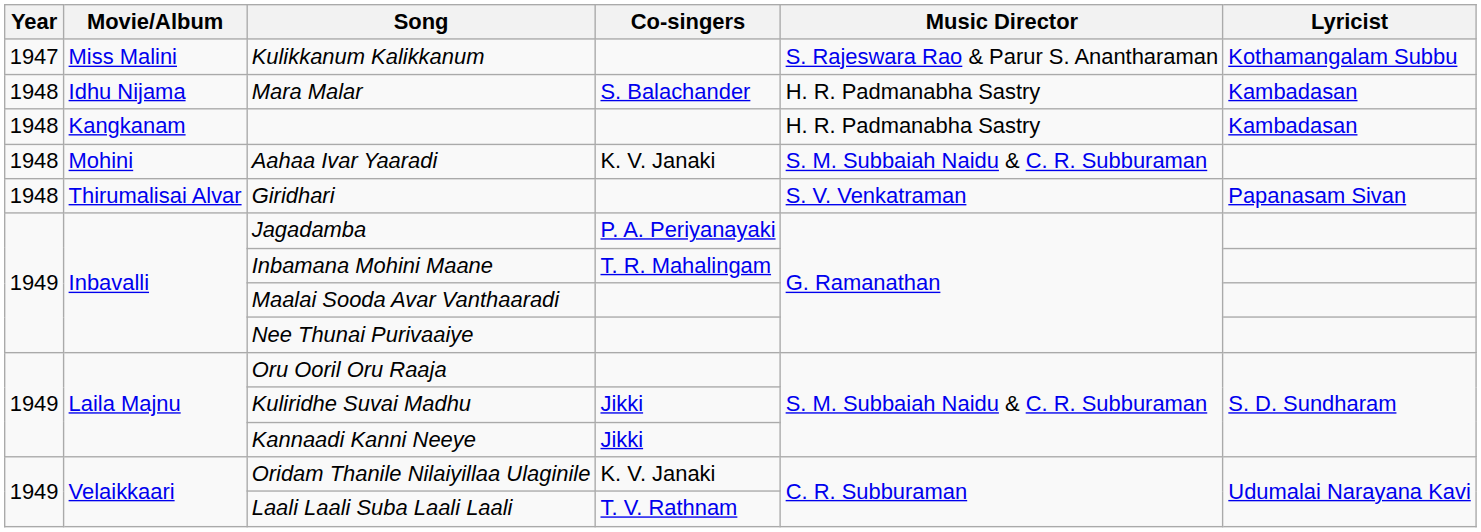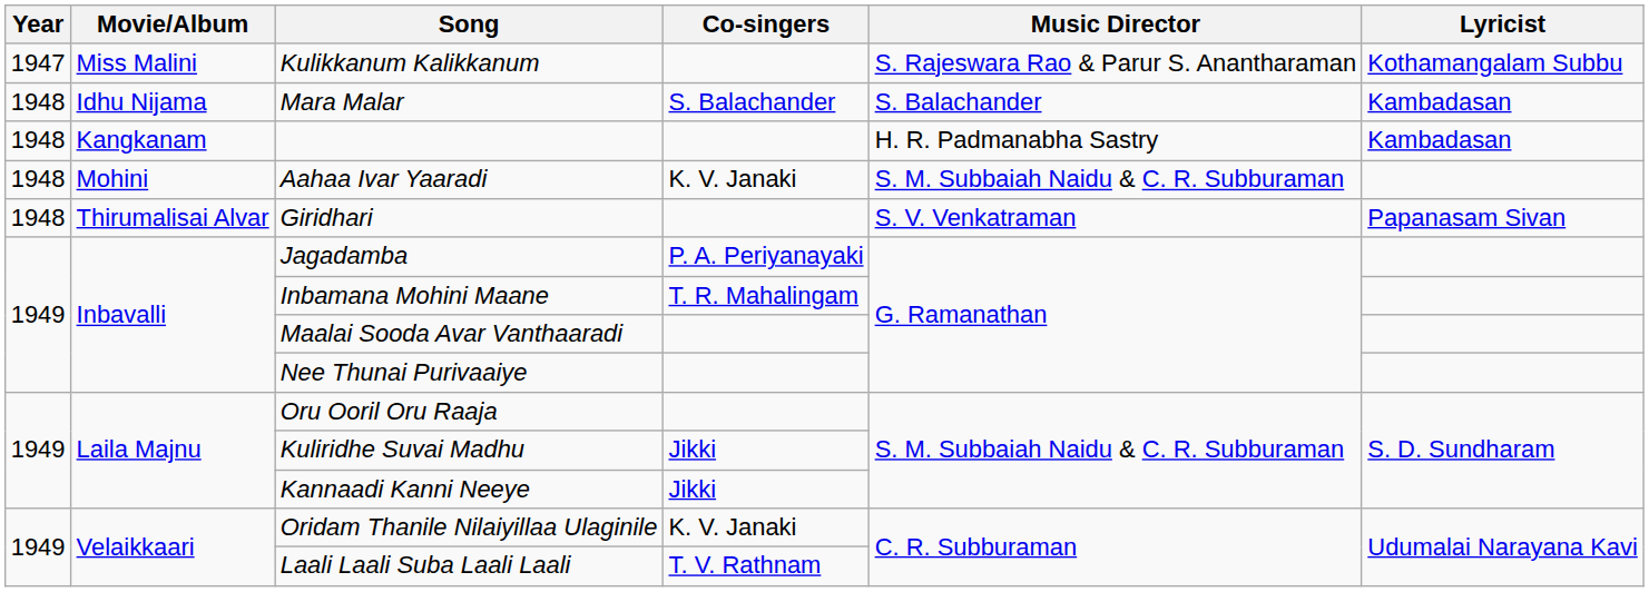Mara Malar | Music Director: H. R. Padmanabha Sastry -> S. Balachander
